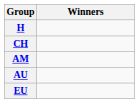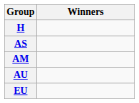- row: CH
+ row: AS
